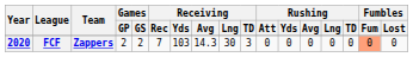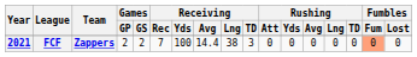FCF | Year: 2020 -> 2021
FCF | Receiving / Yds: 103 -> 100
FCF | Receiving / Avg: 14.3 -> 14.4
FCF | Receiving / Lng: 30 -> 38
